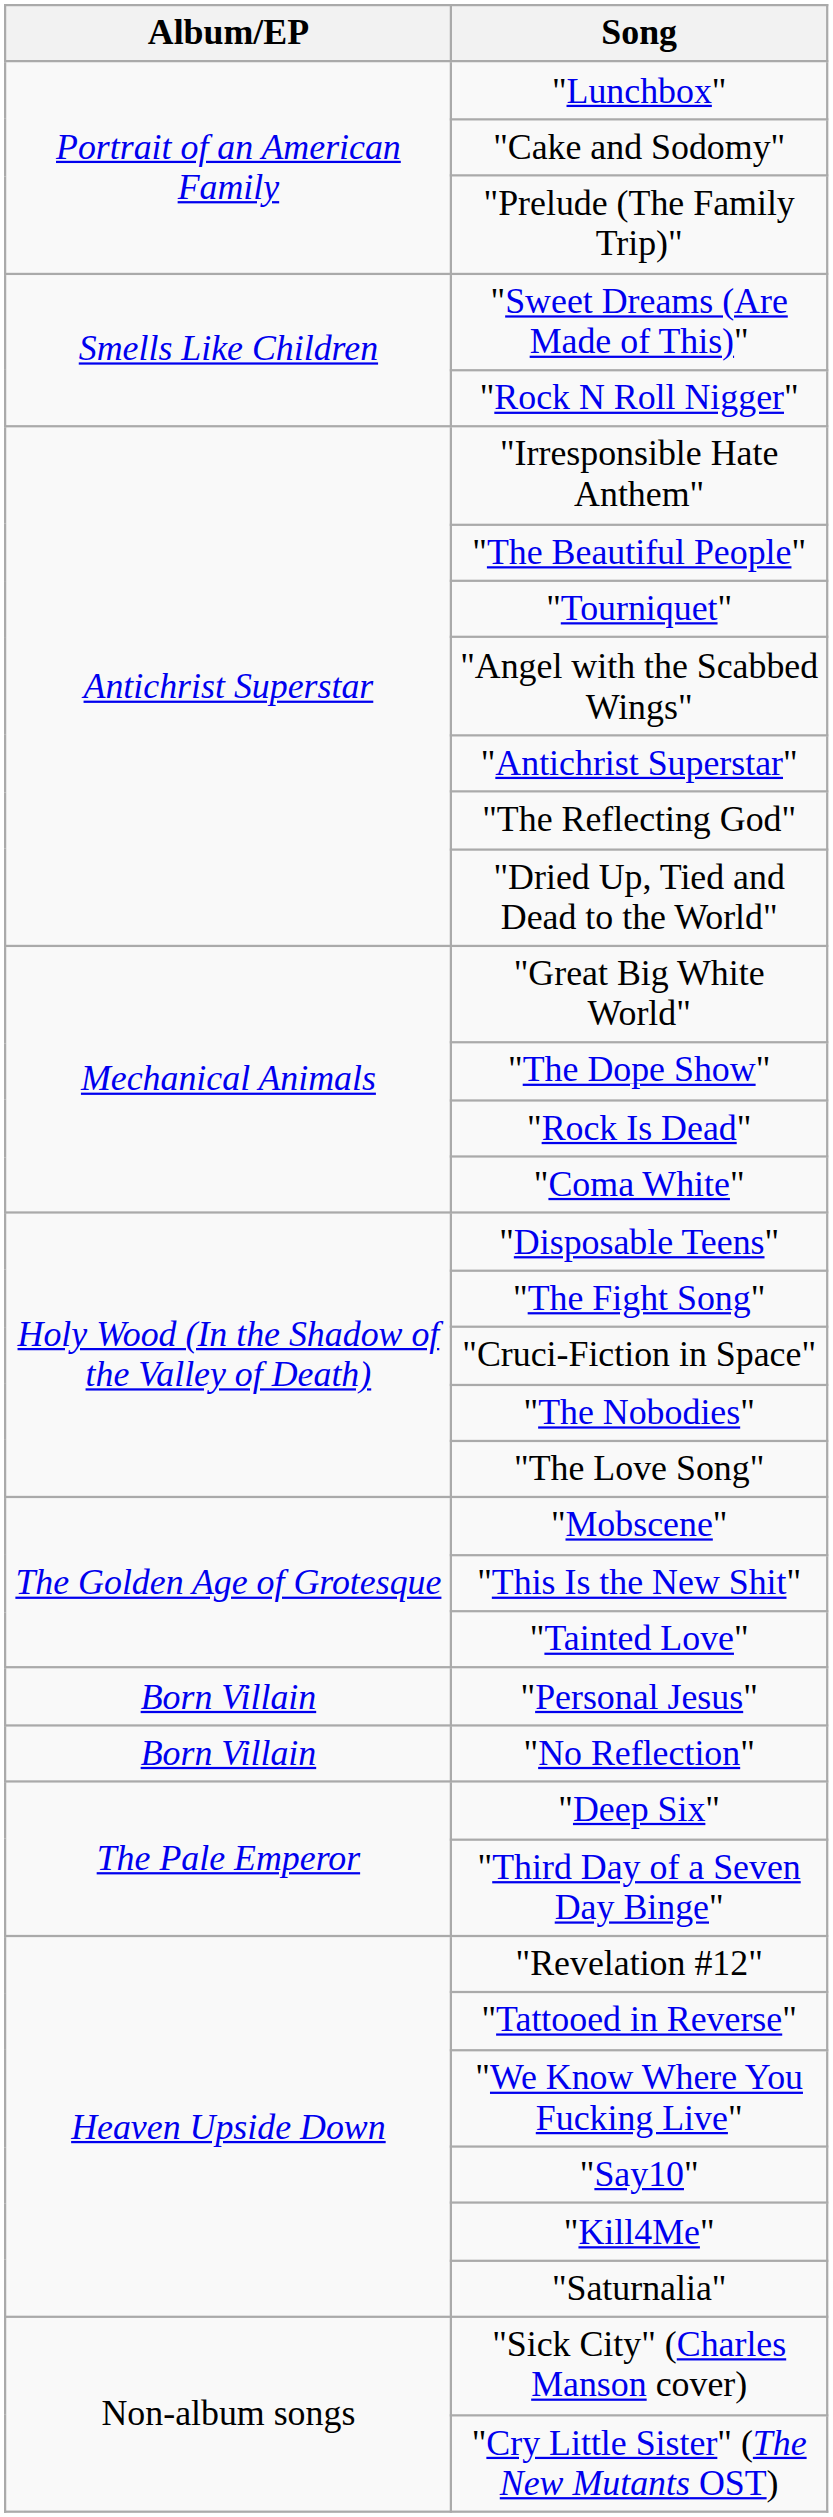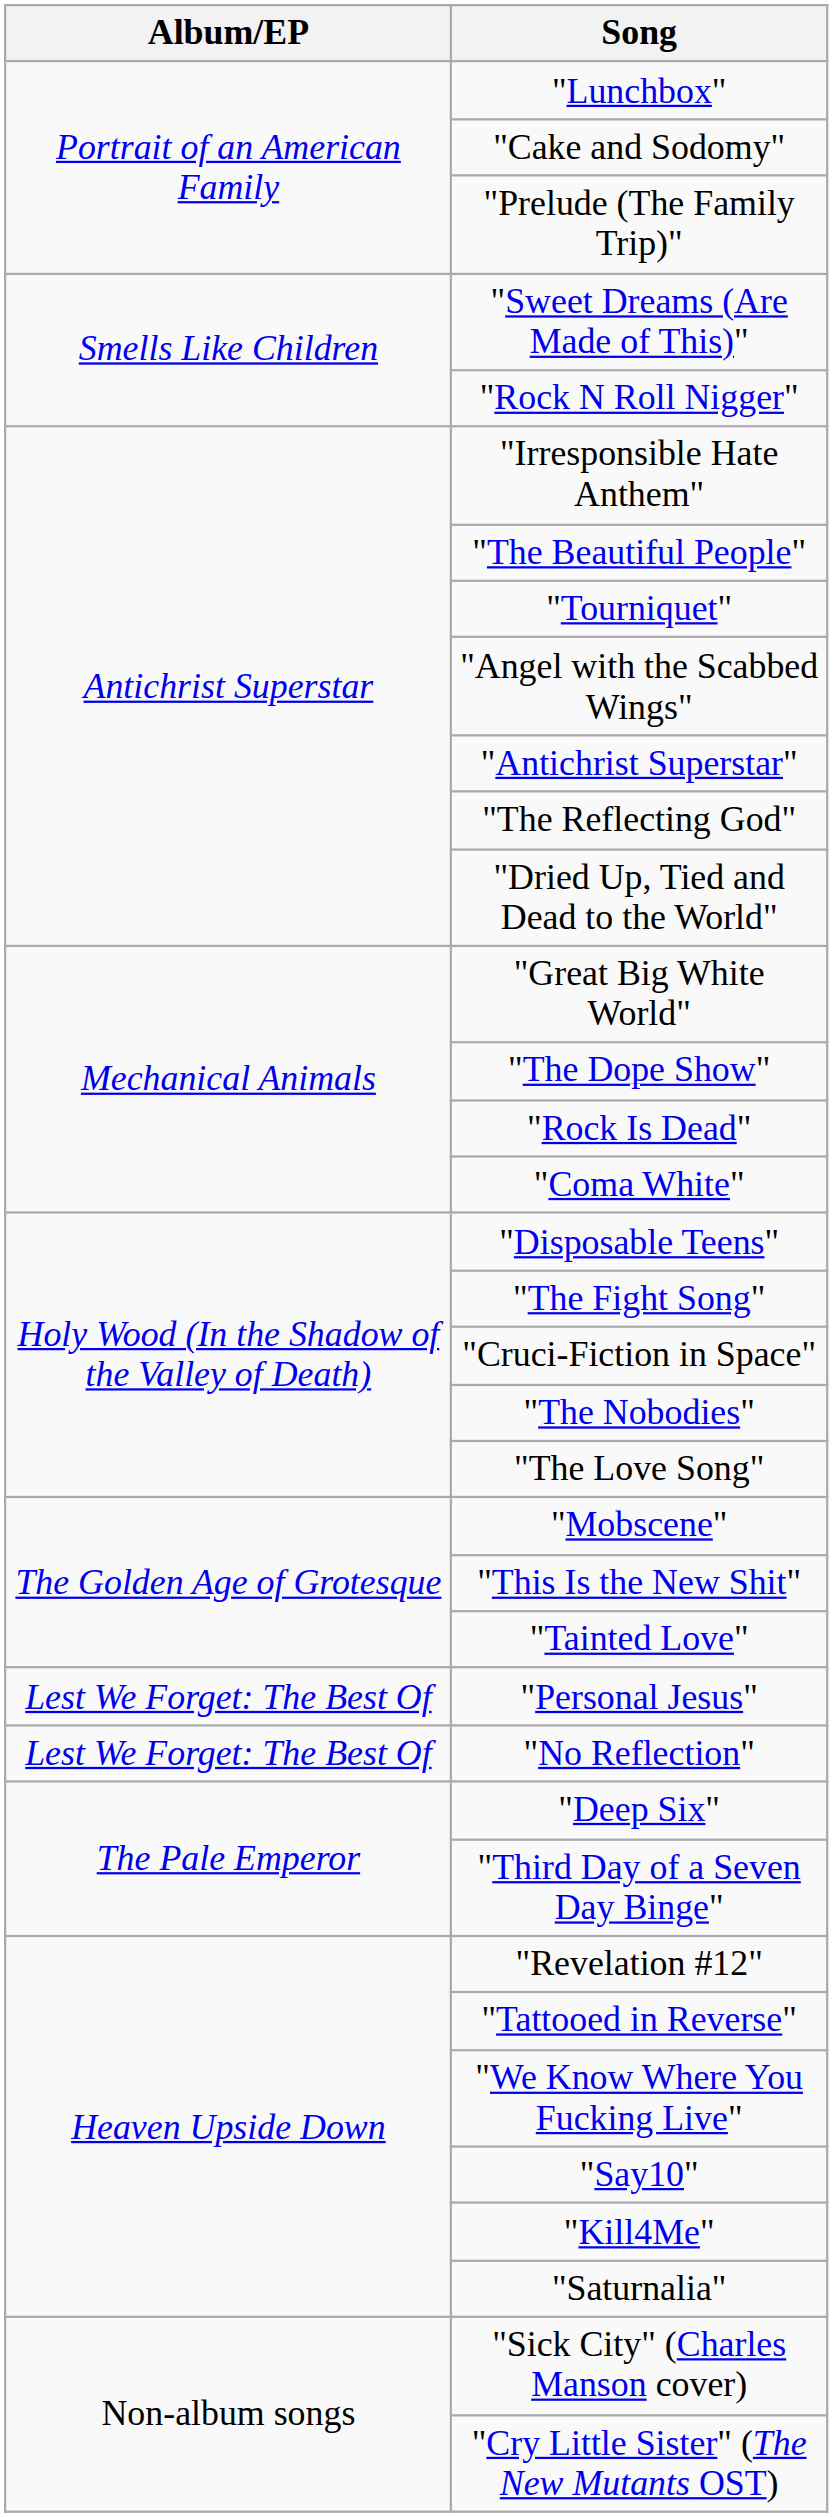"Personal Jesus" | Album/EP: Born Villain -> Lest We Forget: The Best Of
"No Reflection" | Album/EP: Born Villain -> Lest We Forget: The Best Of
